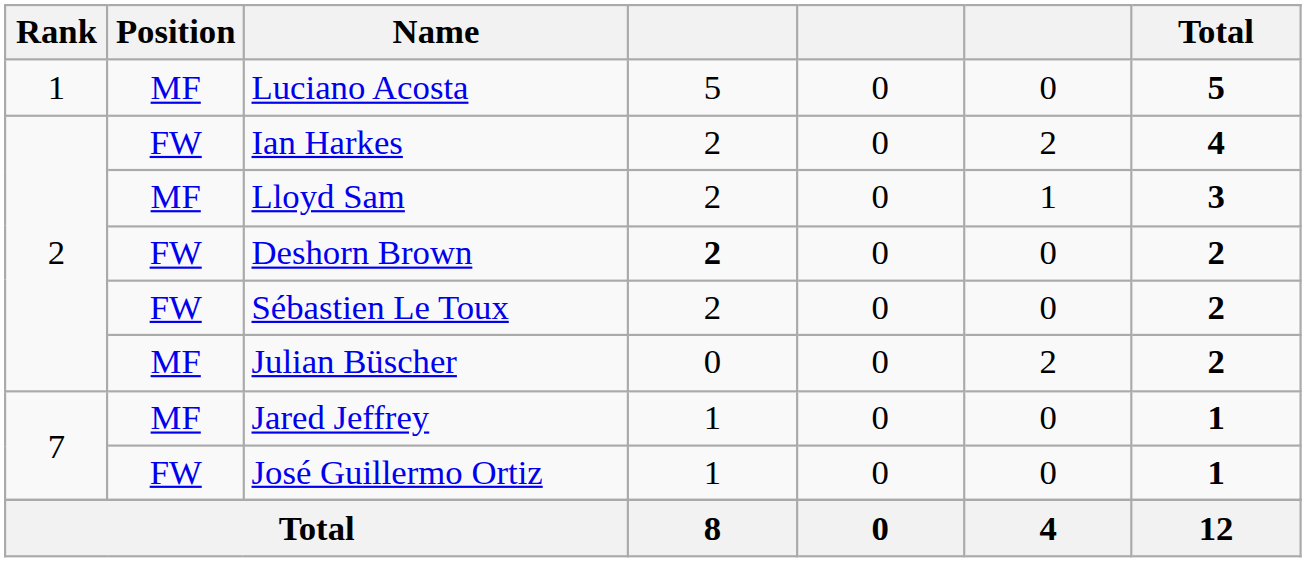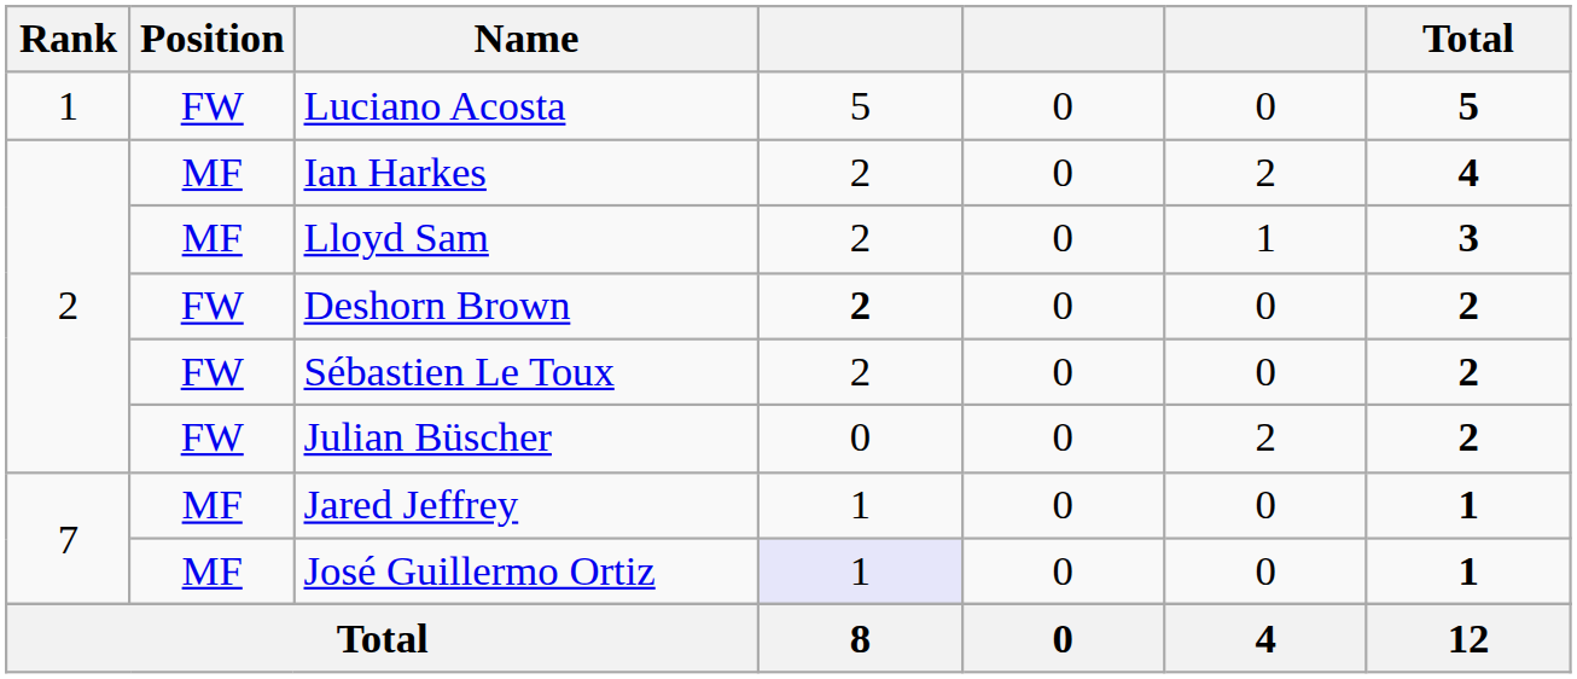Luciano Acosta | Position: MF -> FW
Ian Harkes | Position: FW -> MF
Julian Büscher | Position: MF -> FW
José Guillermo Ortiz | Position: FW -> MF
José Guillermo Ortiz | column 4: no background -> lavender background
